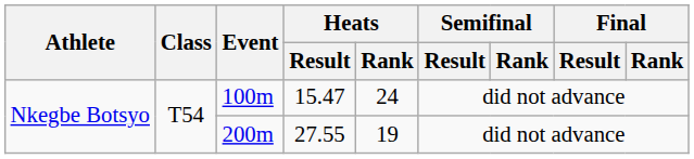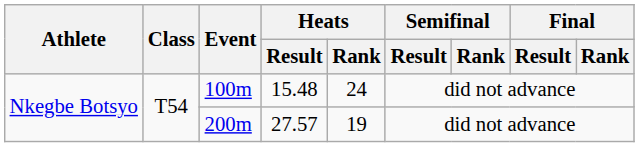100m | Heats / Result: 15.47 -> 15.48
200m | Heats / Result: 27.55 -> 27.57
